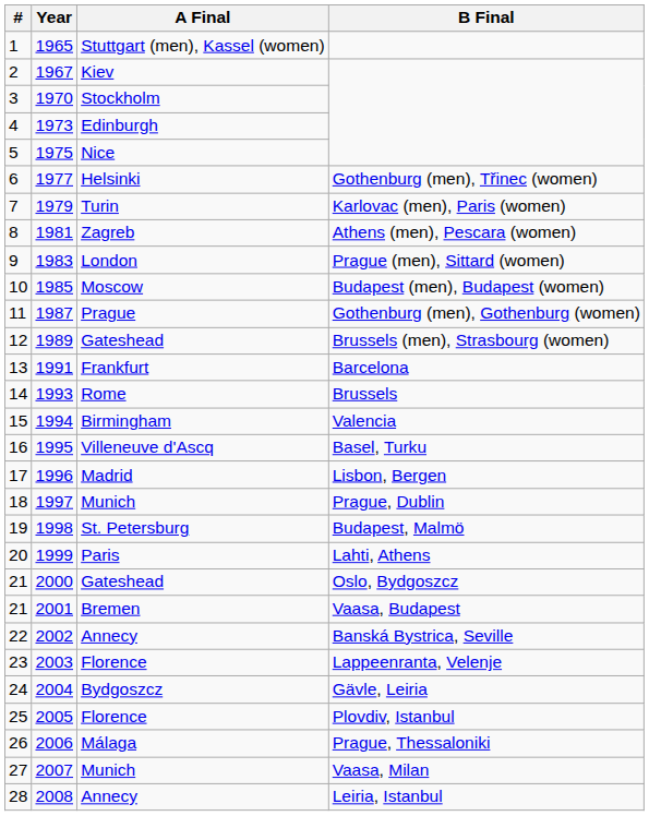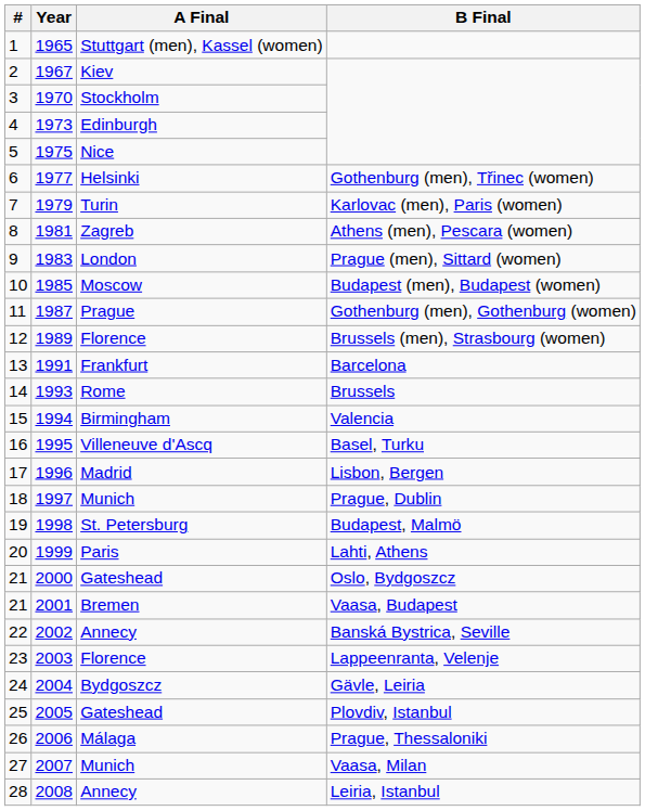1989 | A Final: Gateshead -> Florence
2005 | A Final: Florence -> Gateshead
